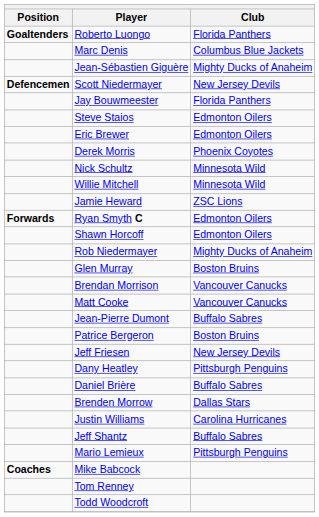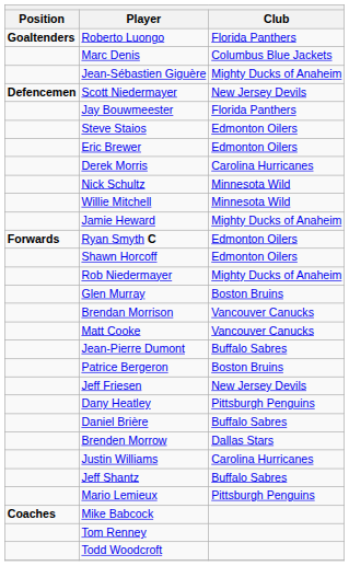Derek Morris | Club: Phoenix Coyotes -> Carolina Hurricanes
Jamie Heward | Club: ZSC Lions -> Mighty Ducks of Anaheim
